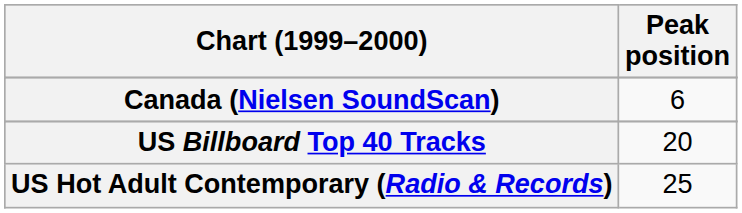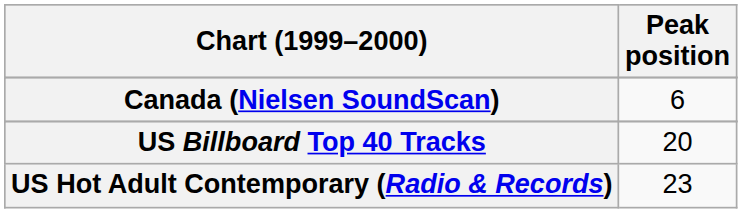US Hot Adult Contemporary (Radio & Records) | Peak position: 25 -> 23
